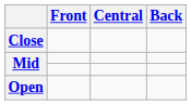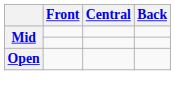- row: Close
